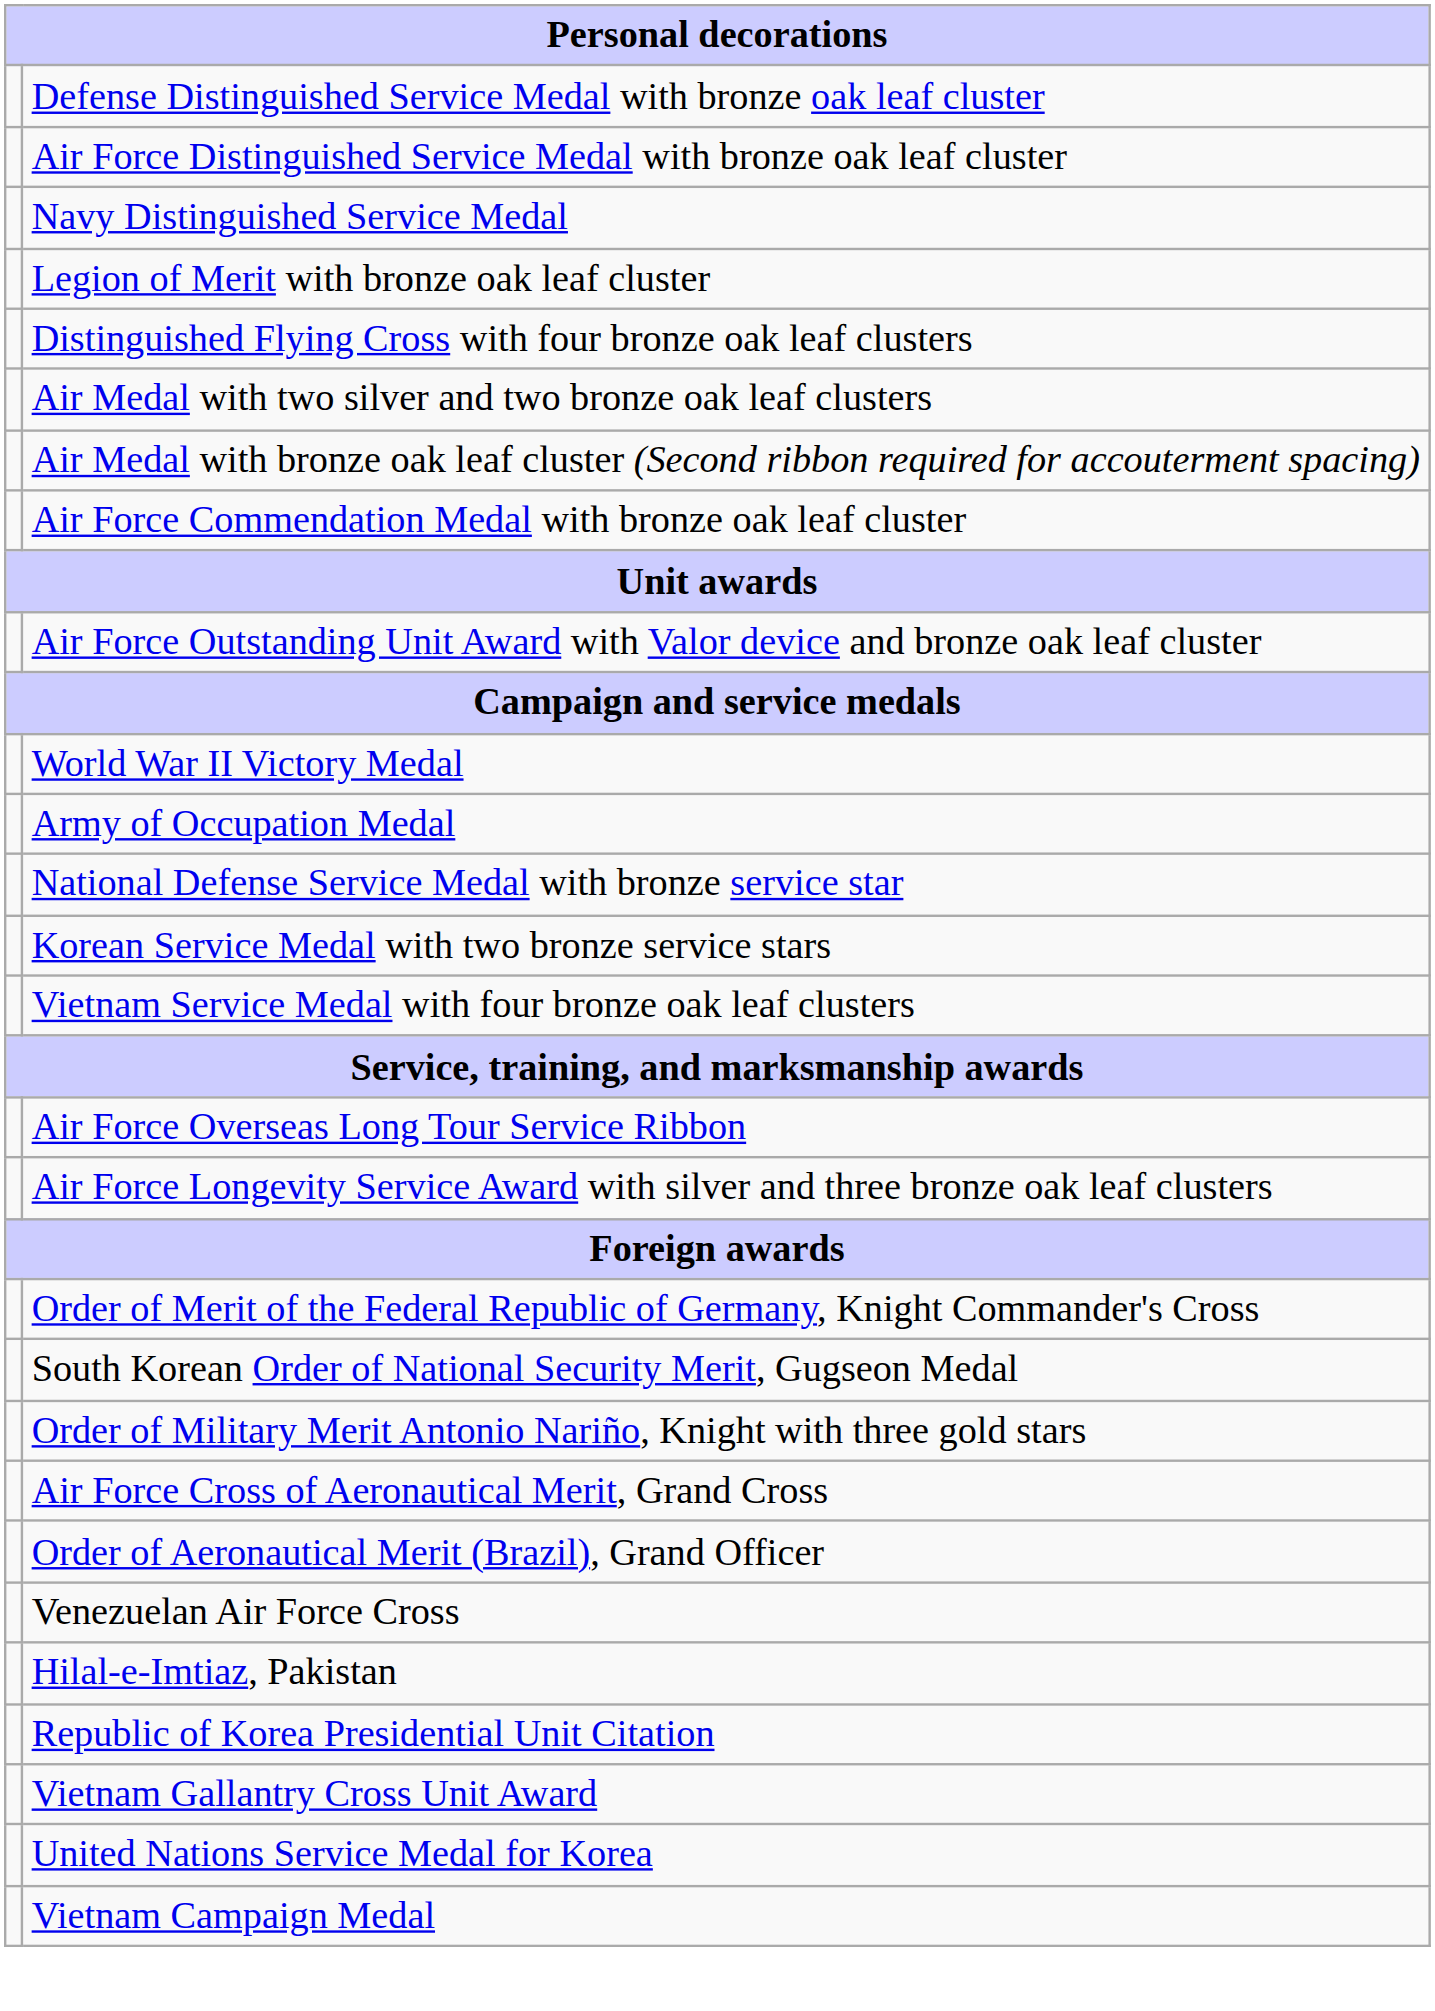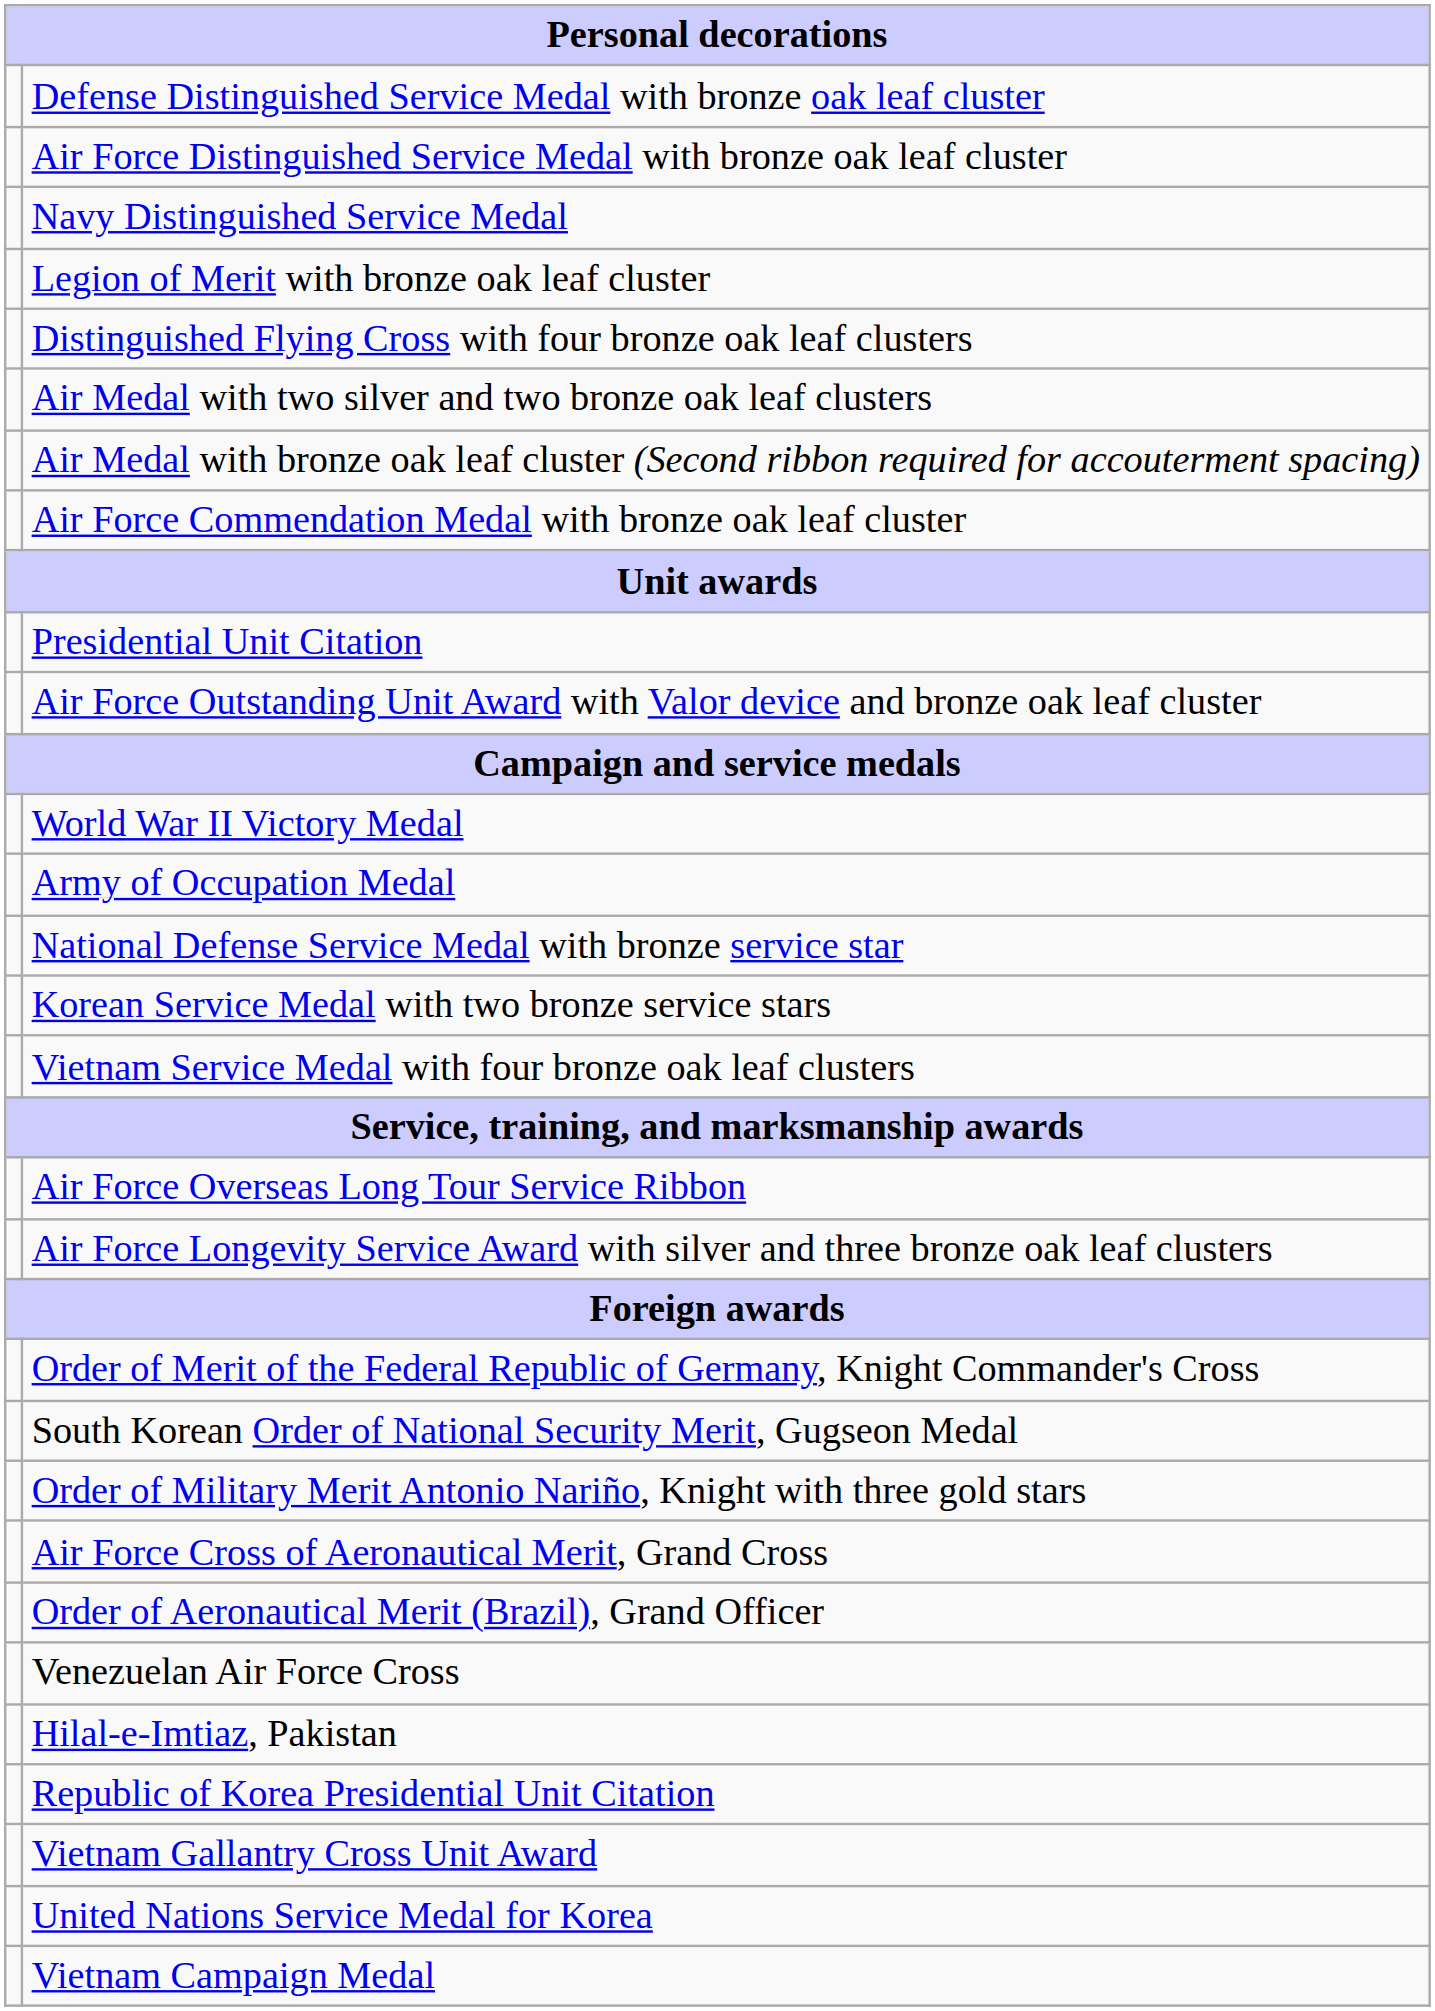+ row: Presidential Unit Citation
